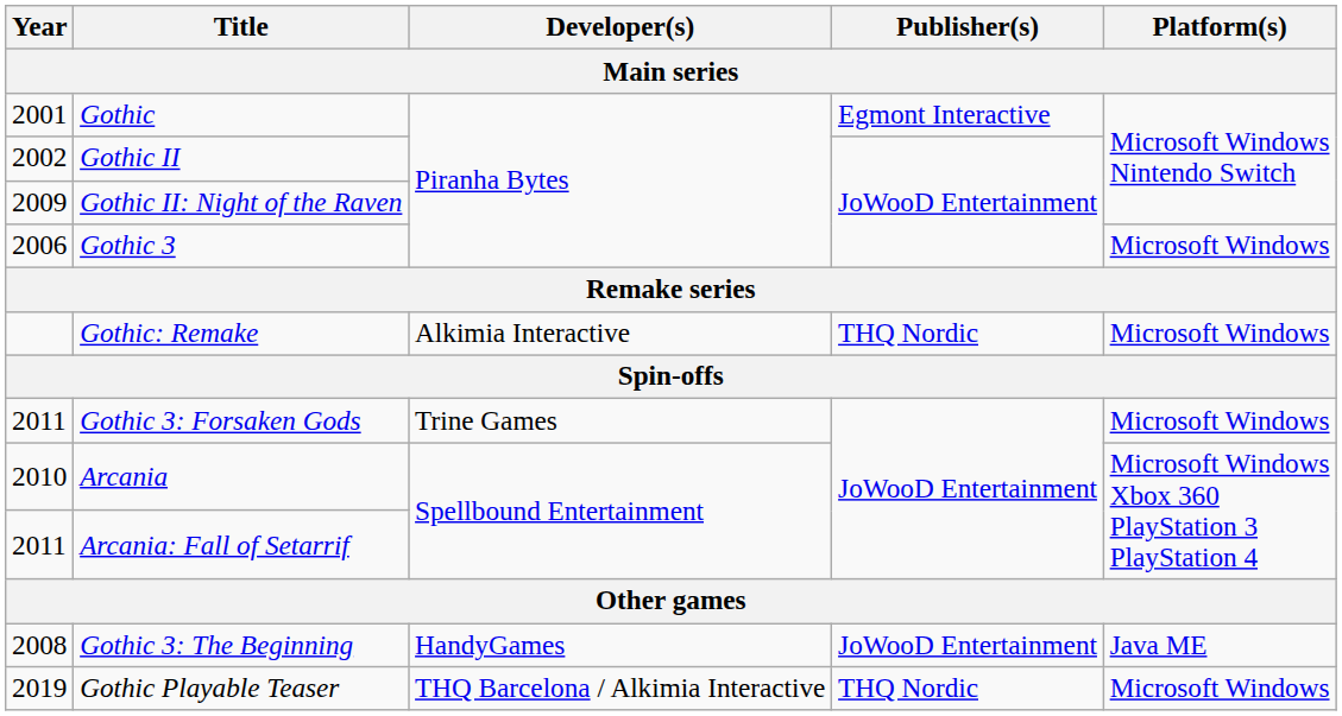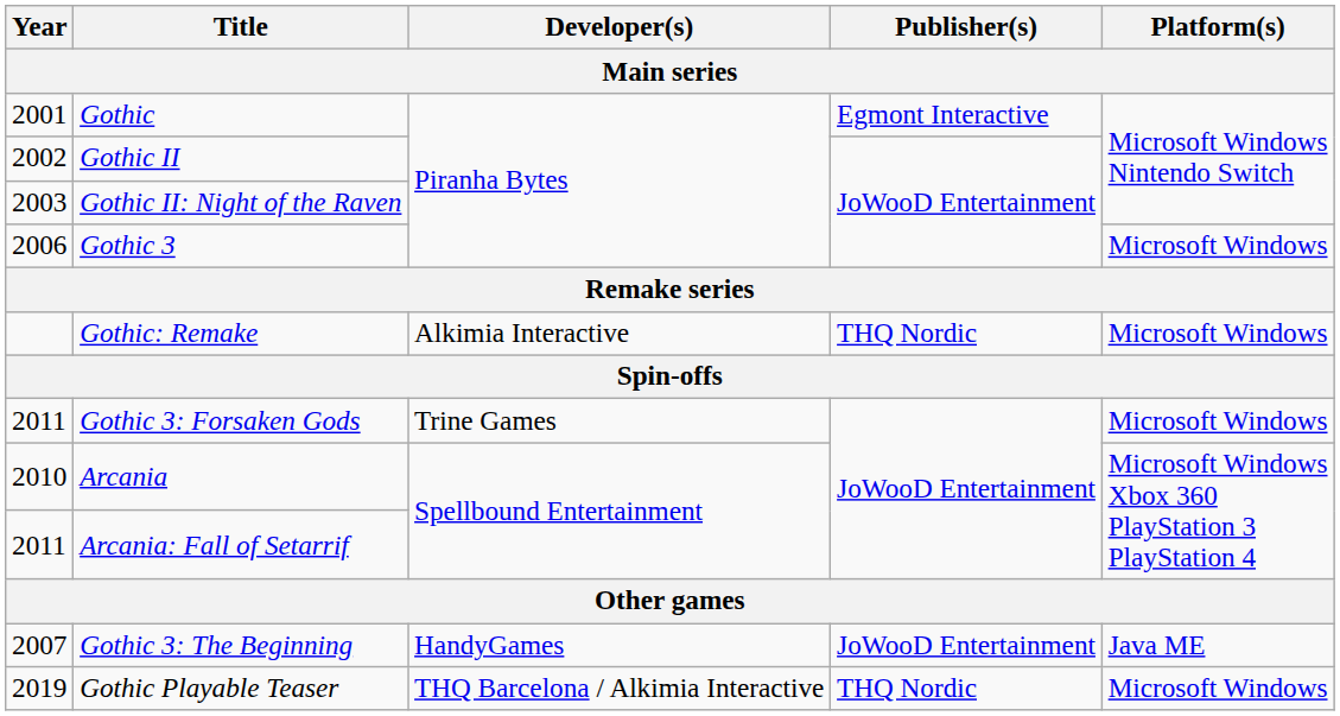Gothic II: Night of the Raven | Year: 2009 -> 2003
Gothic 3: The Beginning | Year: 2008 -> 2007
